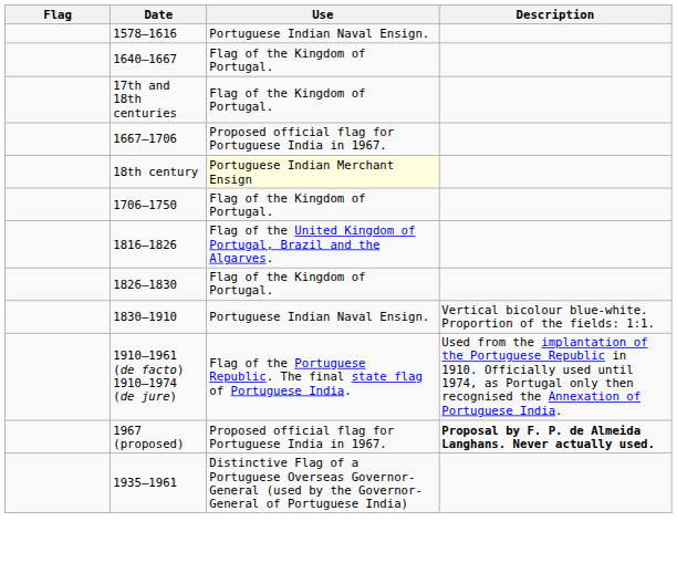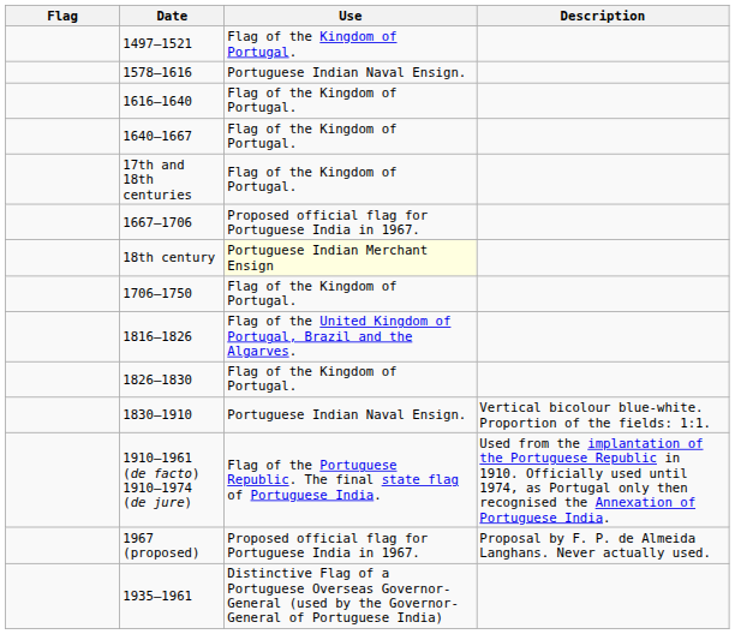+ row: 1497–1521 | Flag of the Kingdom of Portugal.
+ row: 1616–1640 | Flag of the Kingdom of Portugal.
1967 (proposed) | Description: bold -> normal
